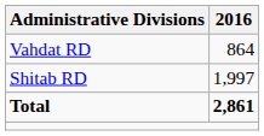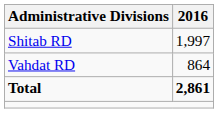rows swapped: Shitab RD <-> Vahdat RD
